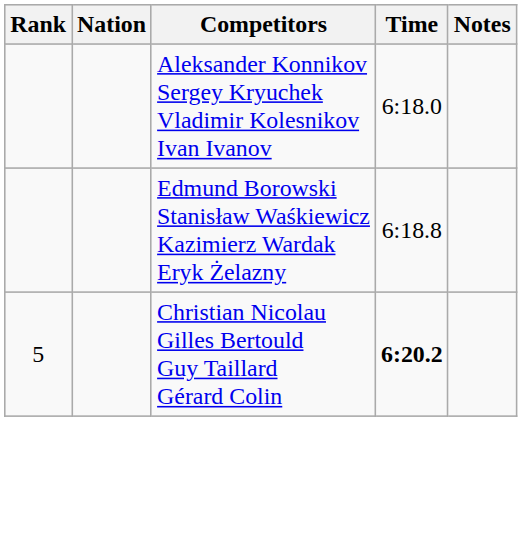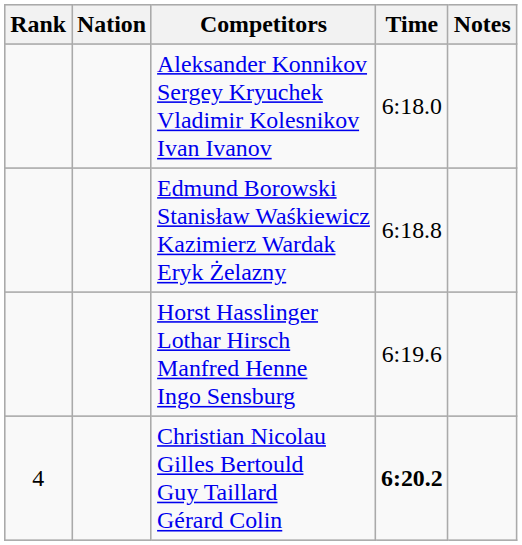+ row: Horst Hasslinger Lothar Hirsch Manfred Henne Ingo Sensburg | 6:19.6
Christian Nicolau Gilles Bertould Guy Taillard Gérard Colin | Rank: 5 -> 4
